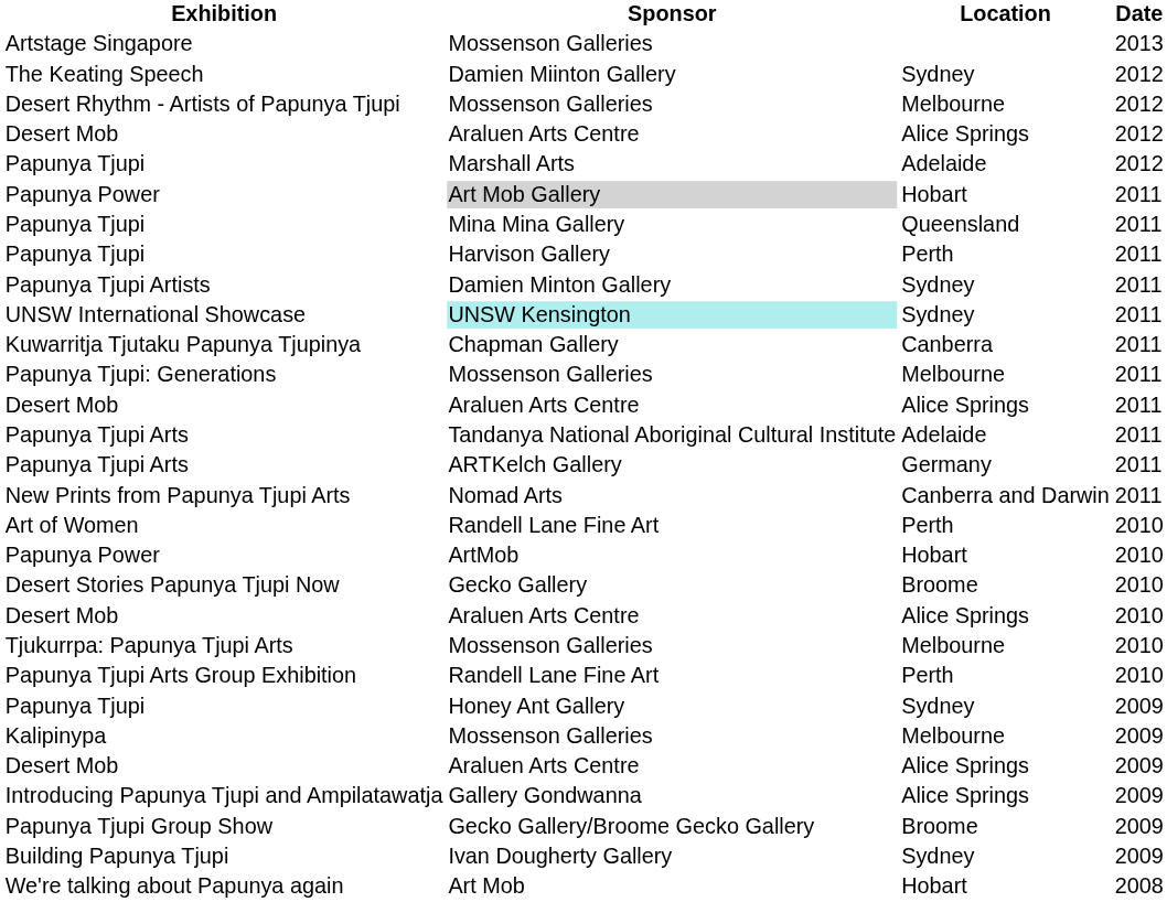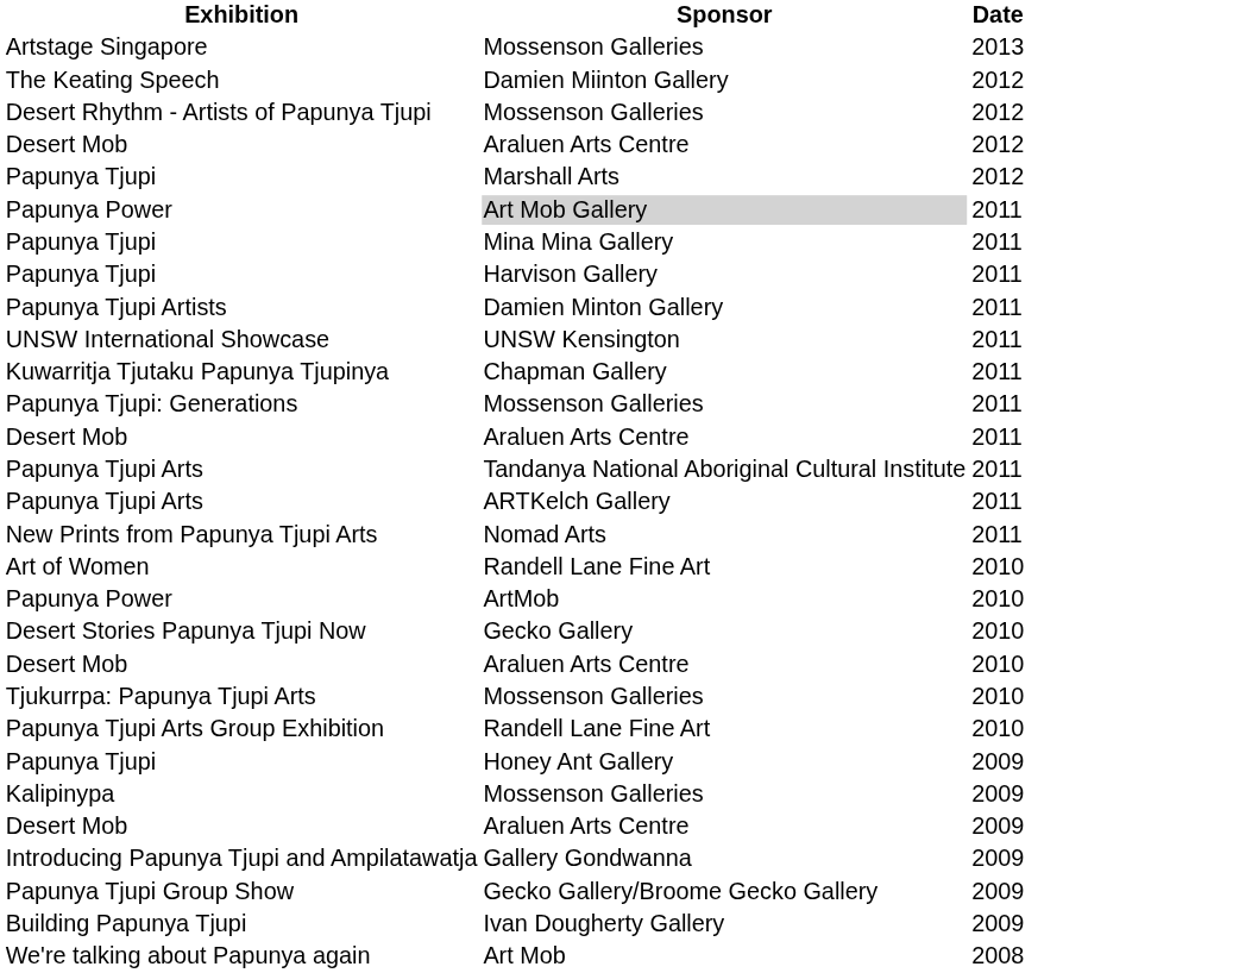- column: Location | Sydney | Melbourne | Alice Springs | Adelaide | Hobart | Queensland | Perth | Sydney | Sydney | Canberra | Melbourne | Alice Springs | Adelaide | Germany | Canberra and Darwin | Perth | Hobart | Broome | Alice Springs | Melbourne | Perth | Sydney | Melbourne | Alice Springs | Alice Springs | Broome | Sydney | Hobart
UNSW International Showcase | Sponsor: paleturquoise background -> no background
